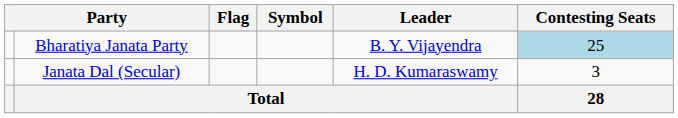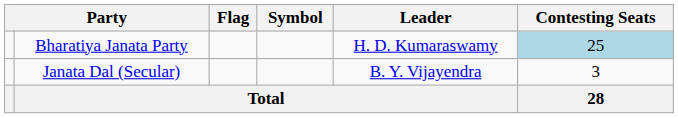Bharatiya Janata Party | Leader: B. Y. Vijayendra -> H. D. Kumaraswamy
Janata Dal (Secular) | Leader: H. D. Kumaraswamy -> B. Y. Vijayendra
